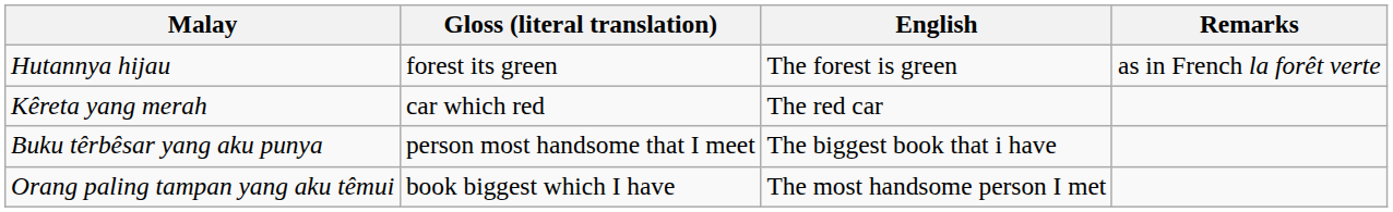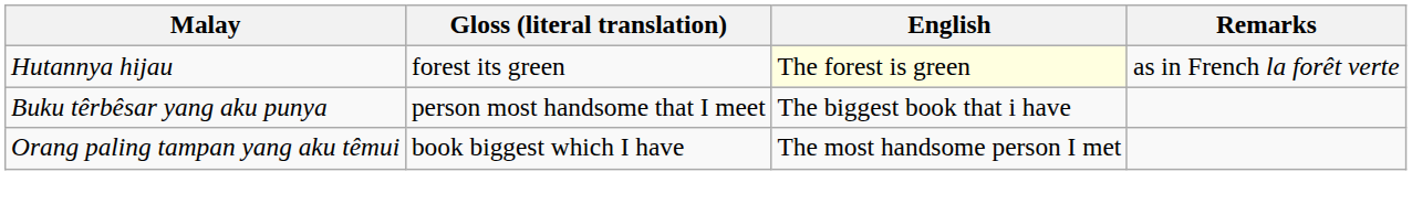Hutannya hijau | English: no background -> lightyellow background
- row: Kêreta yang merah | car which red | The red car
